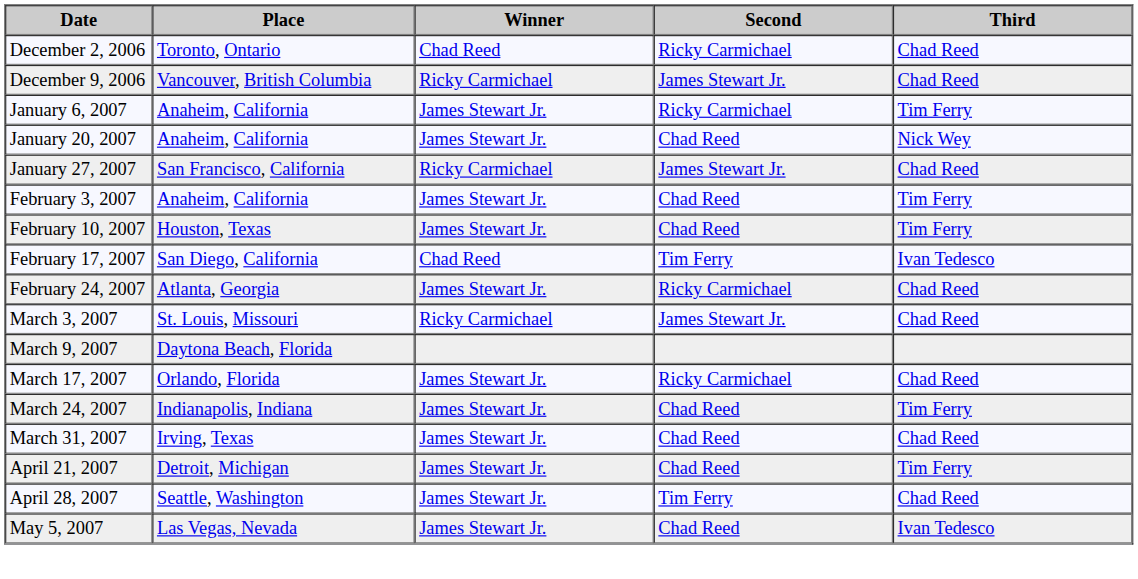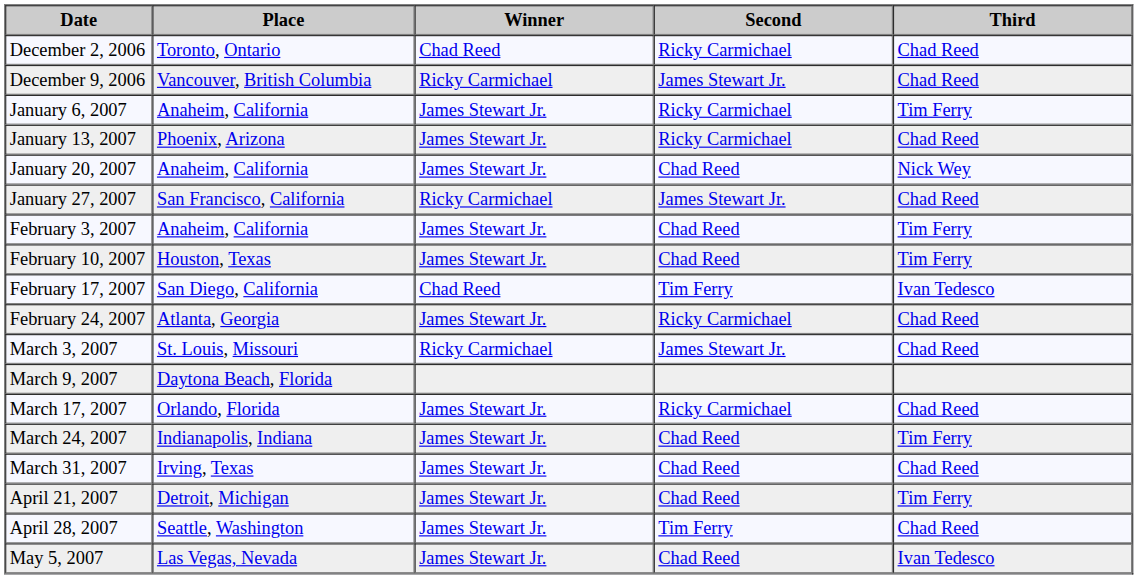+ row: January 13, 2007 | Phoenix, Arizona | James Stewart Jr. | Ricky Carmichael | Chad Reed
